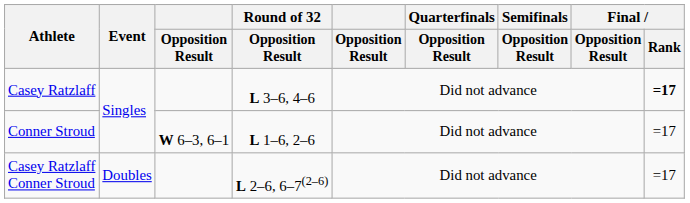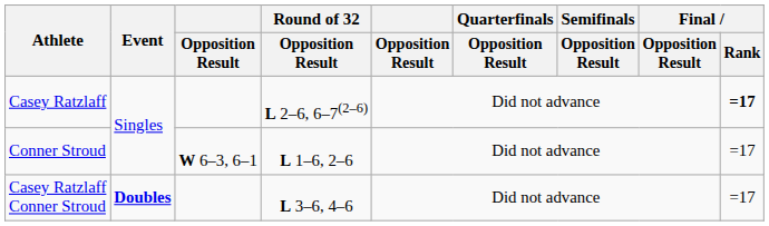Casey Ratzlaff | Round of 32 / Opposition Result: L 3–6, 4–6 -> L 2–6, 6–7(2–6)
Casey Ratzlaff Conner Stroud | Event: normal -> bold
Casey Ratzlaff Conner Stroud | Round of 32 / Opposition Result: L 2–6, 6–7(2–6) -> L 3–6, 4–6
